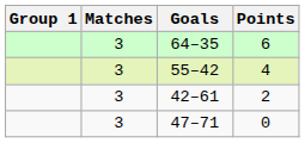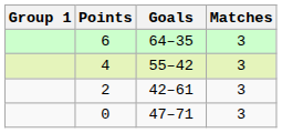columns swapped: Matches <-> Points
